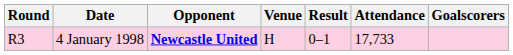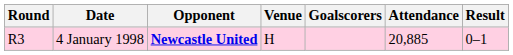columns swapped: Result <-> Goalscorers
4 January 1998 | Attendance: 17,733 -> 20,885
